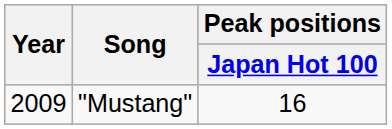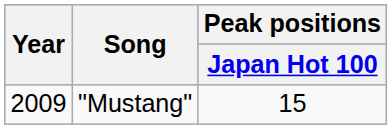"Mustang" | Peak positions / Japan Hot 100: 16 -> 15
